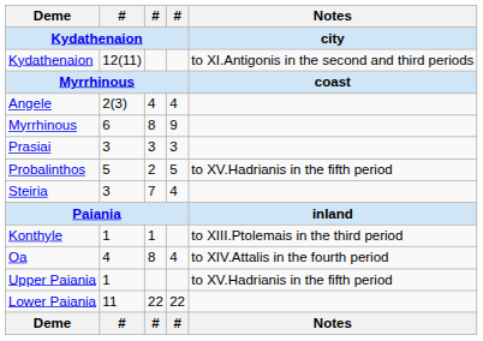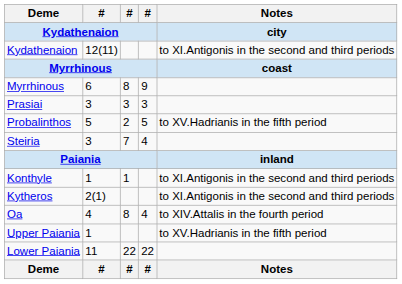- row: Angele | 2(3) | 4 | 4
Konthyle | Notes / city: to XIII.Ptolemais in the third period -> to XI.Antigonis in the second and third periods
+ row: Kytheros | 2(1) | to XI.Antigonis in the second and third periods
